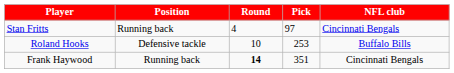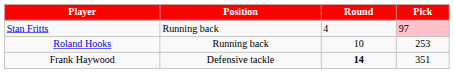- column: NFL club | Cincinnati Bengals | Buffalo Bills | Cincinnati Bengals
Stan Fritts | Pick: no background -> pink background
Roland Hooks | Position: Defensive tackle -> Running back
Frank Haywood | Position: Running back -> Defensive tackle
